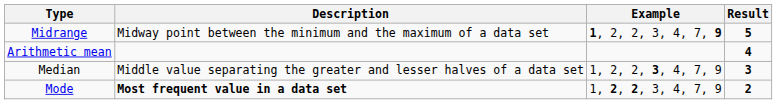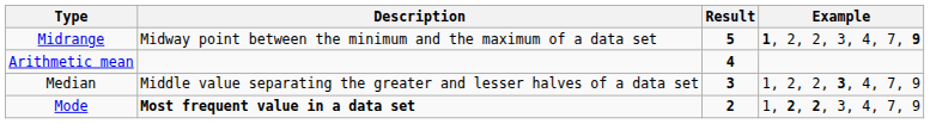columns swapped: Example <-> Result
